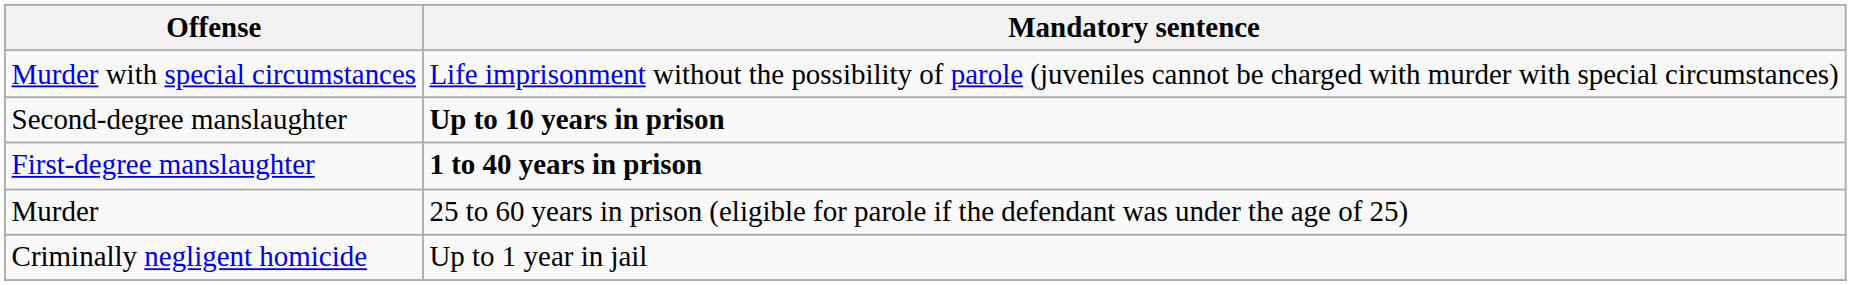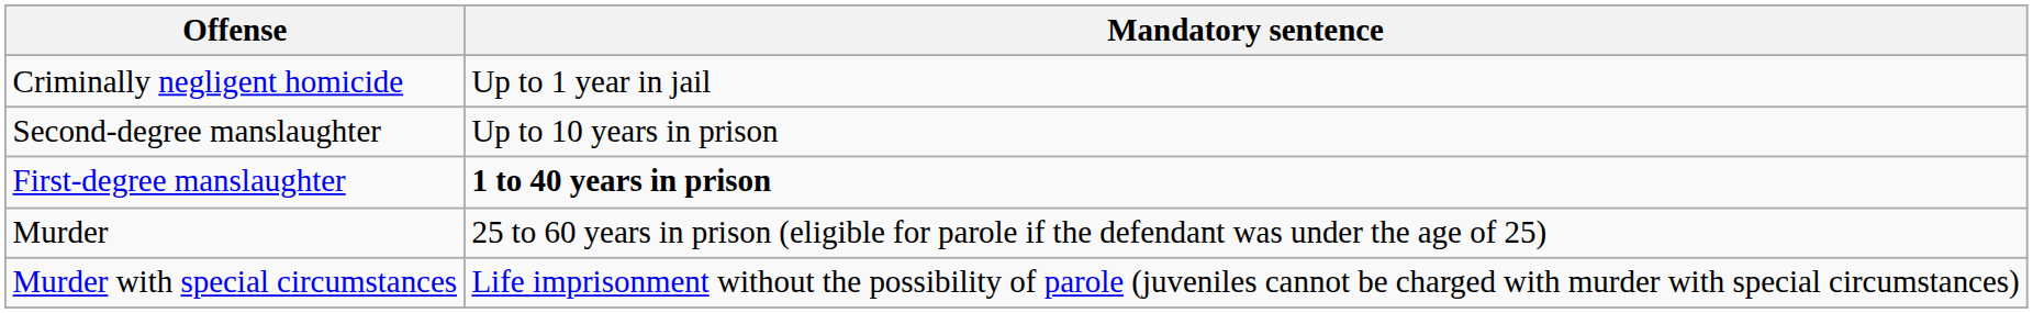rows swapped: Criminally negligent homicide <-> Murder with special circumstances
Second-degree manslaughter | Mandatory sentence: bold -> normal
